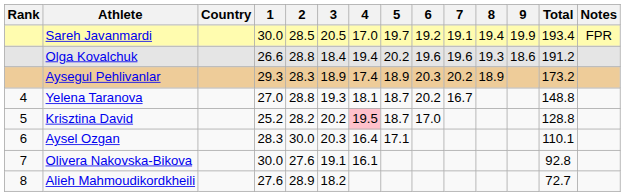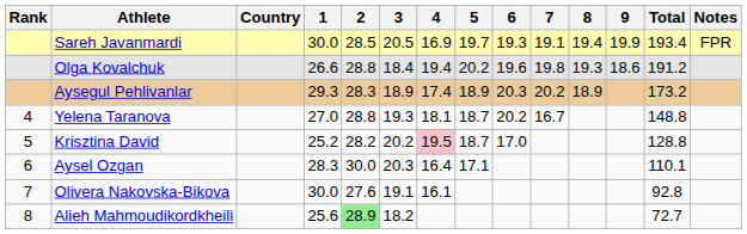Sareh Javanmardi | 4: 17.0 -> 16.9
Sareh Javanmardi | 6: 19.2 -> 19.3
Olga Kovalchuk | 7: 19.6 -> 19.8
Alieh Mahmoudikordkheili | 1: 27.6 -> 25.6
Alieh Mahmoudikordkheili | 2: no background -> lightgreen background
